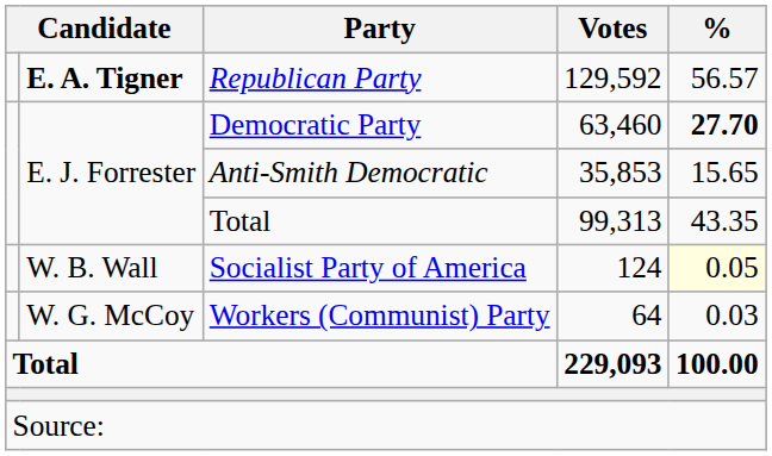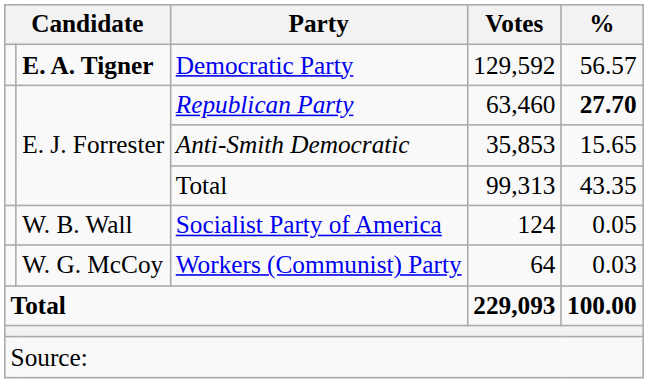129,592 | Party: Republican Party -> Democratic Party
63,460 | Party: Democratic Party -> Republican Party
124 | %: lightyellow background -> no background
